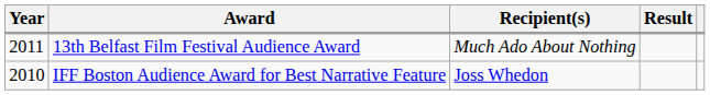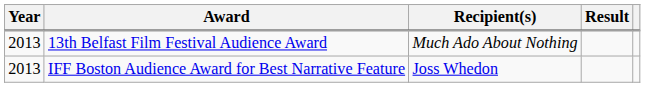13th Belfast Film Festival Audience Award | Year: 2011 -> 2013
IFF Boston Audience Award for Best Narrative Feature | Year: 2010 -> 2013
